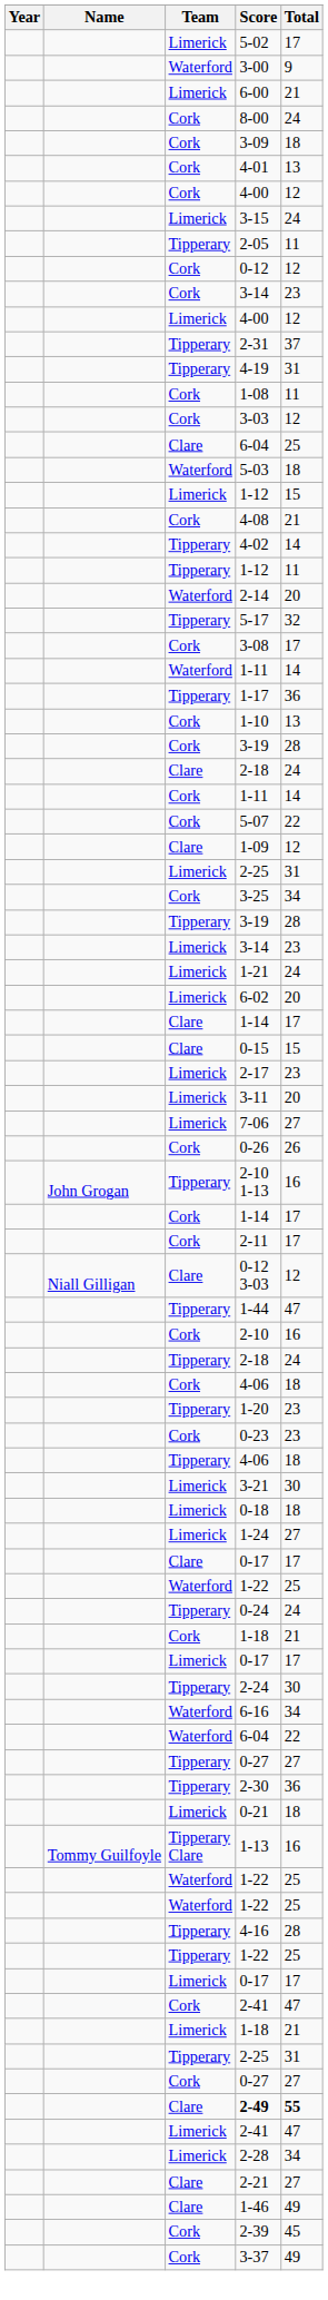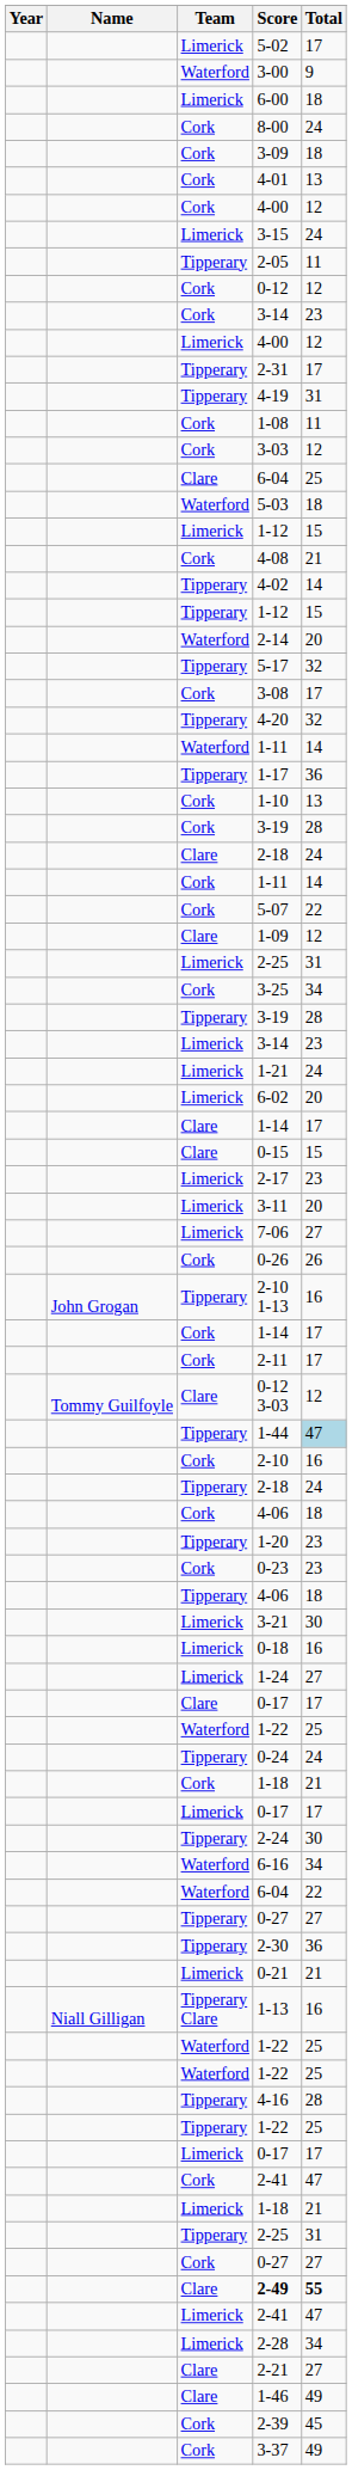6-00 | Total: 21 -> 18
2-31 | Total: 37 -> 17
Tipperary / 1-12 | Total: 11 -> 15
+ row: Tipperary | 4-20 | 32
0-12 3-03 | Name: Niall Gilligan -> Tommy Guilfoyle
1-44 | Total: no background -> lightblue background
0-18 | Total: 18 -> 16
0-21 | Total: 18 -> 21
1-13 | Name: Tommy Guilfoyle -> Niall Gilligan
